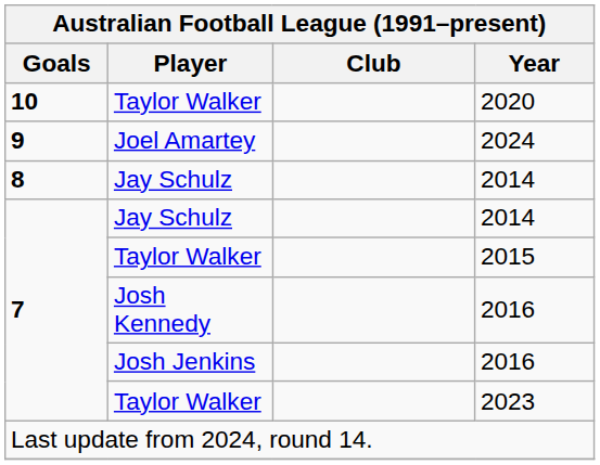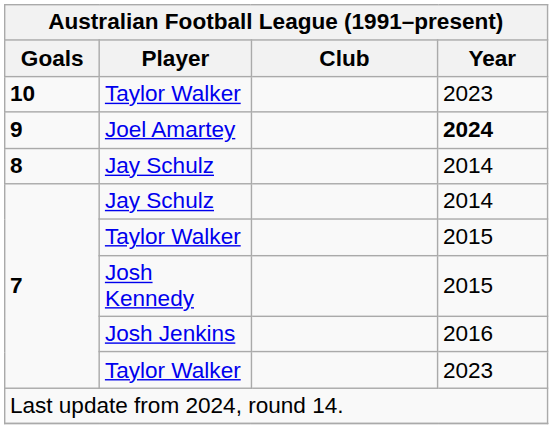10 / Taylor Walker | Year: 2020 -> 2023
Joel Amartey | Year: normal -> bold
Josh Kennedy | Year: 2016 -> 2015
